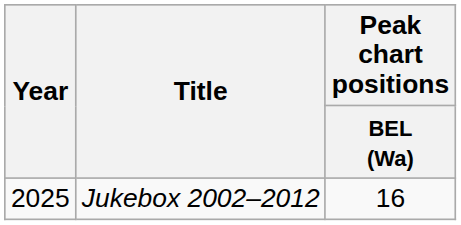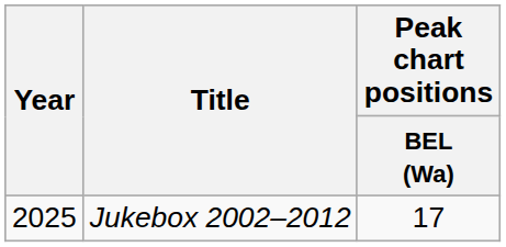Jukebox 2002–2012 | Peak chart positions / BEL (Wa): 16 -> 17
